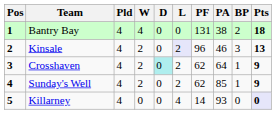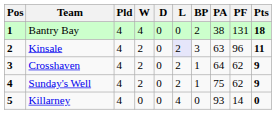columns swapped: PF <-> BP
Kinsale | PA: 46 -> 63
Kinsale | Pts: 13 -> 11
Crosshaven | D: paleturquoise background -> no background
Sunday's Well | PA: 85 -> 75
Killarney | Pts: lavender background -> no background
